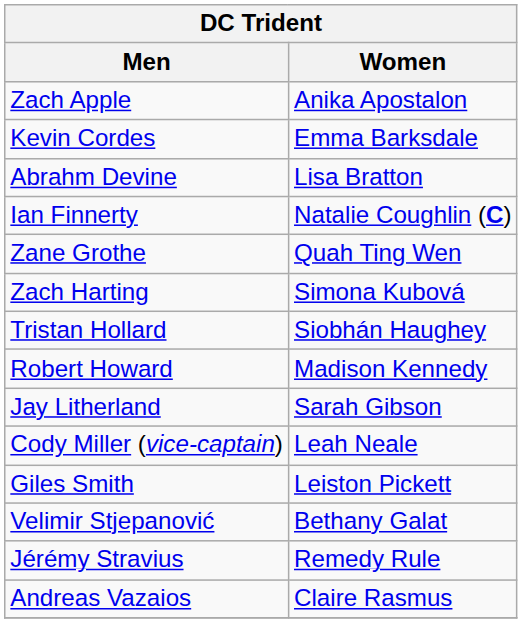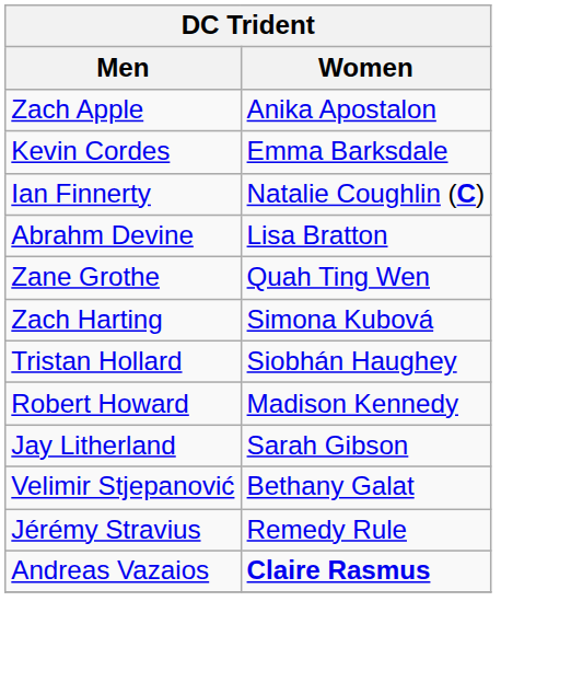rows swapped: Abrahm Devine <-> Ian Finnerty
- row: Cody Miller (vice-captain) | Leah Neale
- row: Giles Smith | Leiston Pickett
Andreas Vazaios | Women: normal -> bold
